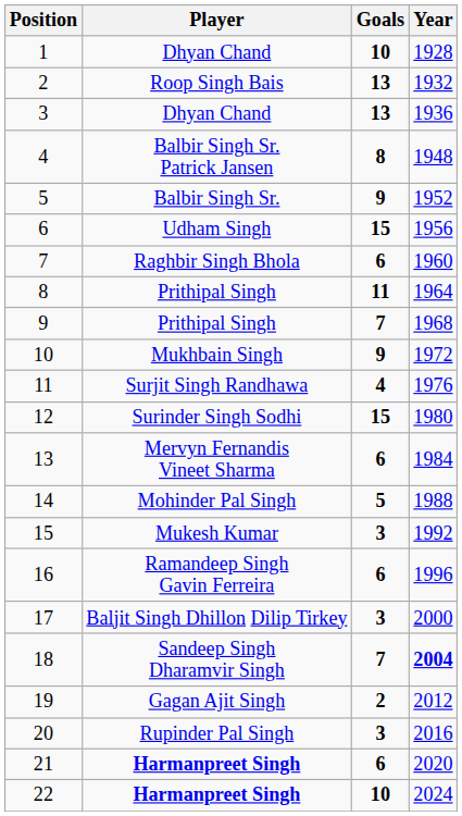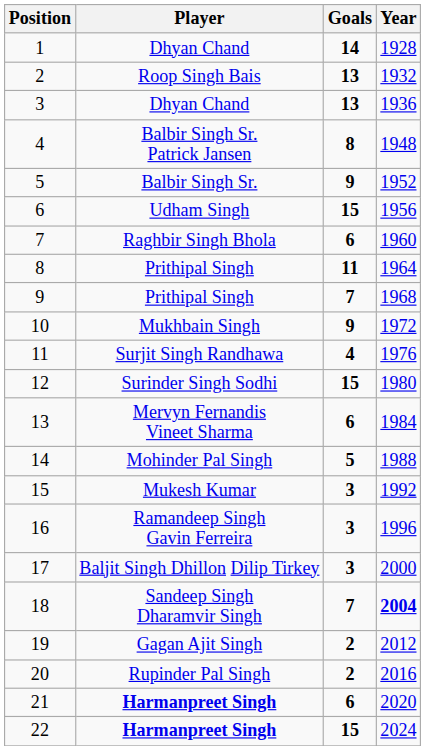1 | Goals: 10 -> 14
16 | Goals: 6 -> 3
20 | Goals: 3 -> 2
22 | Goals: 10 -> 15
